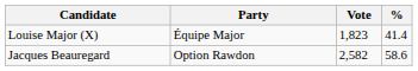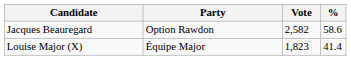rows swapped: Jacques Beauregard <-> Louise Major (X)
